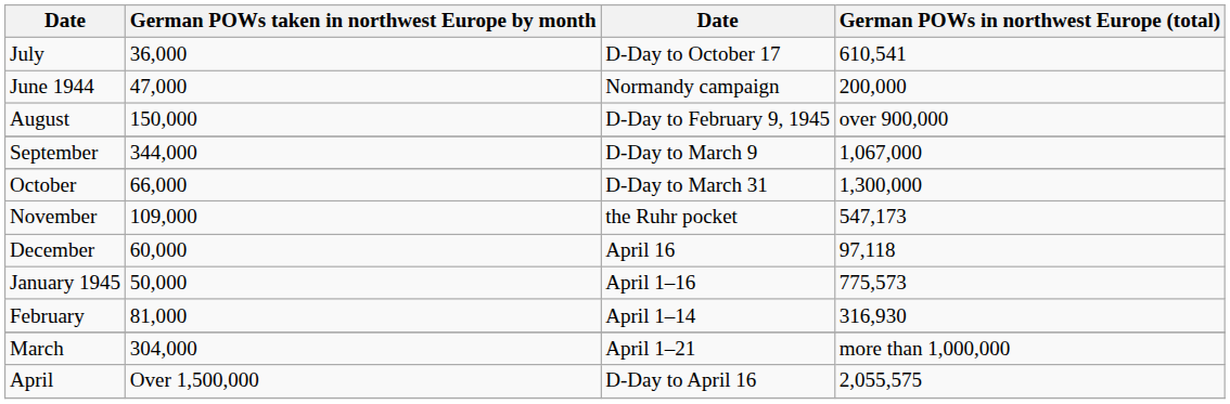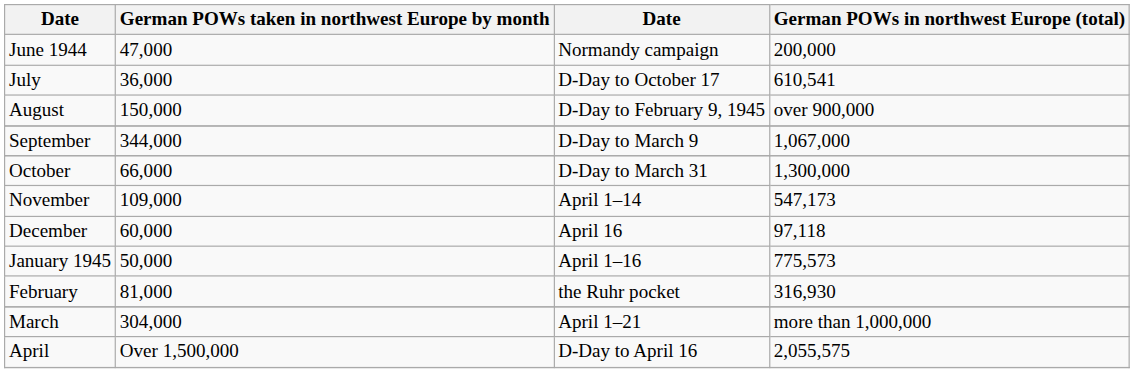rows swapped: June 1944 <-> July
November | column 3: the Ruhr pocket -> April 1–14
February | column 3: April 1–14 -> the Ruhr pocket
